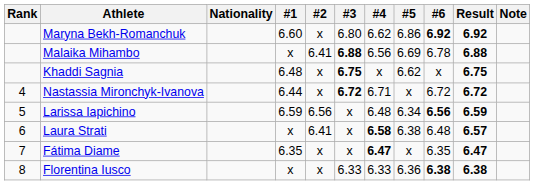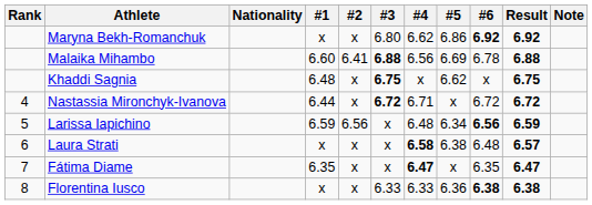Maryna Bekh-Romanchuk | #1: 6.60 -> x
Malaika Mihambo | #1: x -> 6.60
Laura Strati | #2: 6.41 -> x
